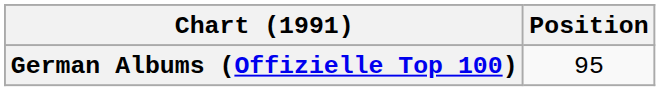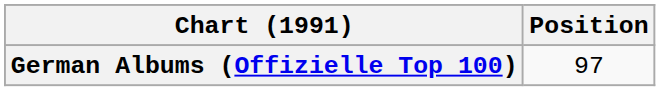German Albums (Offizielle Top 100) | Position: 95 -> 97
